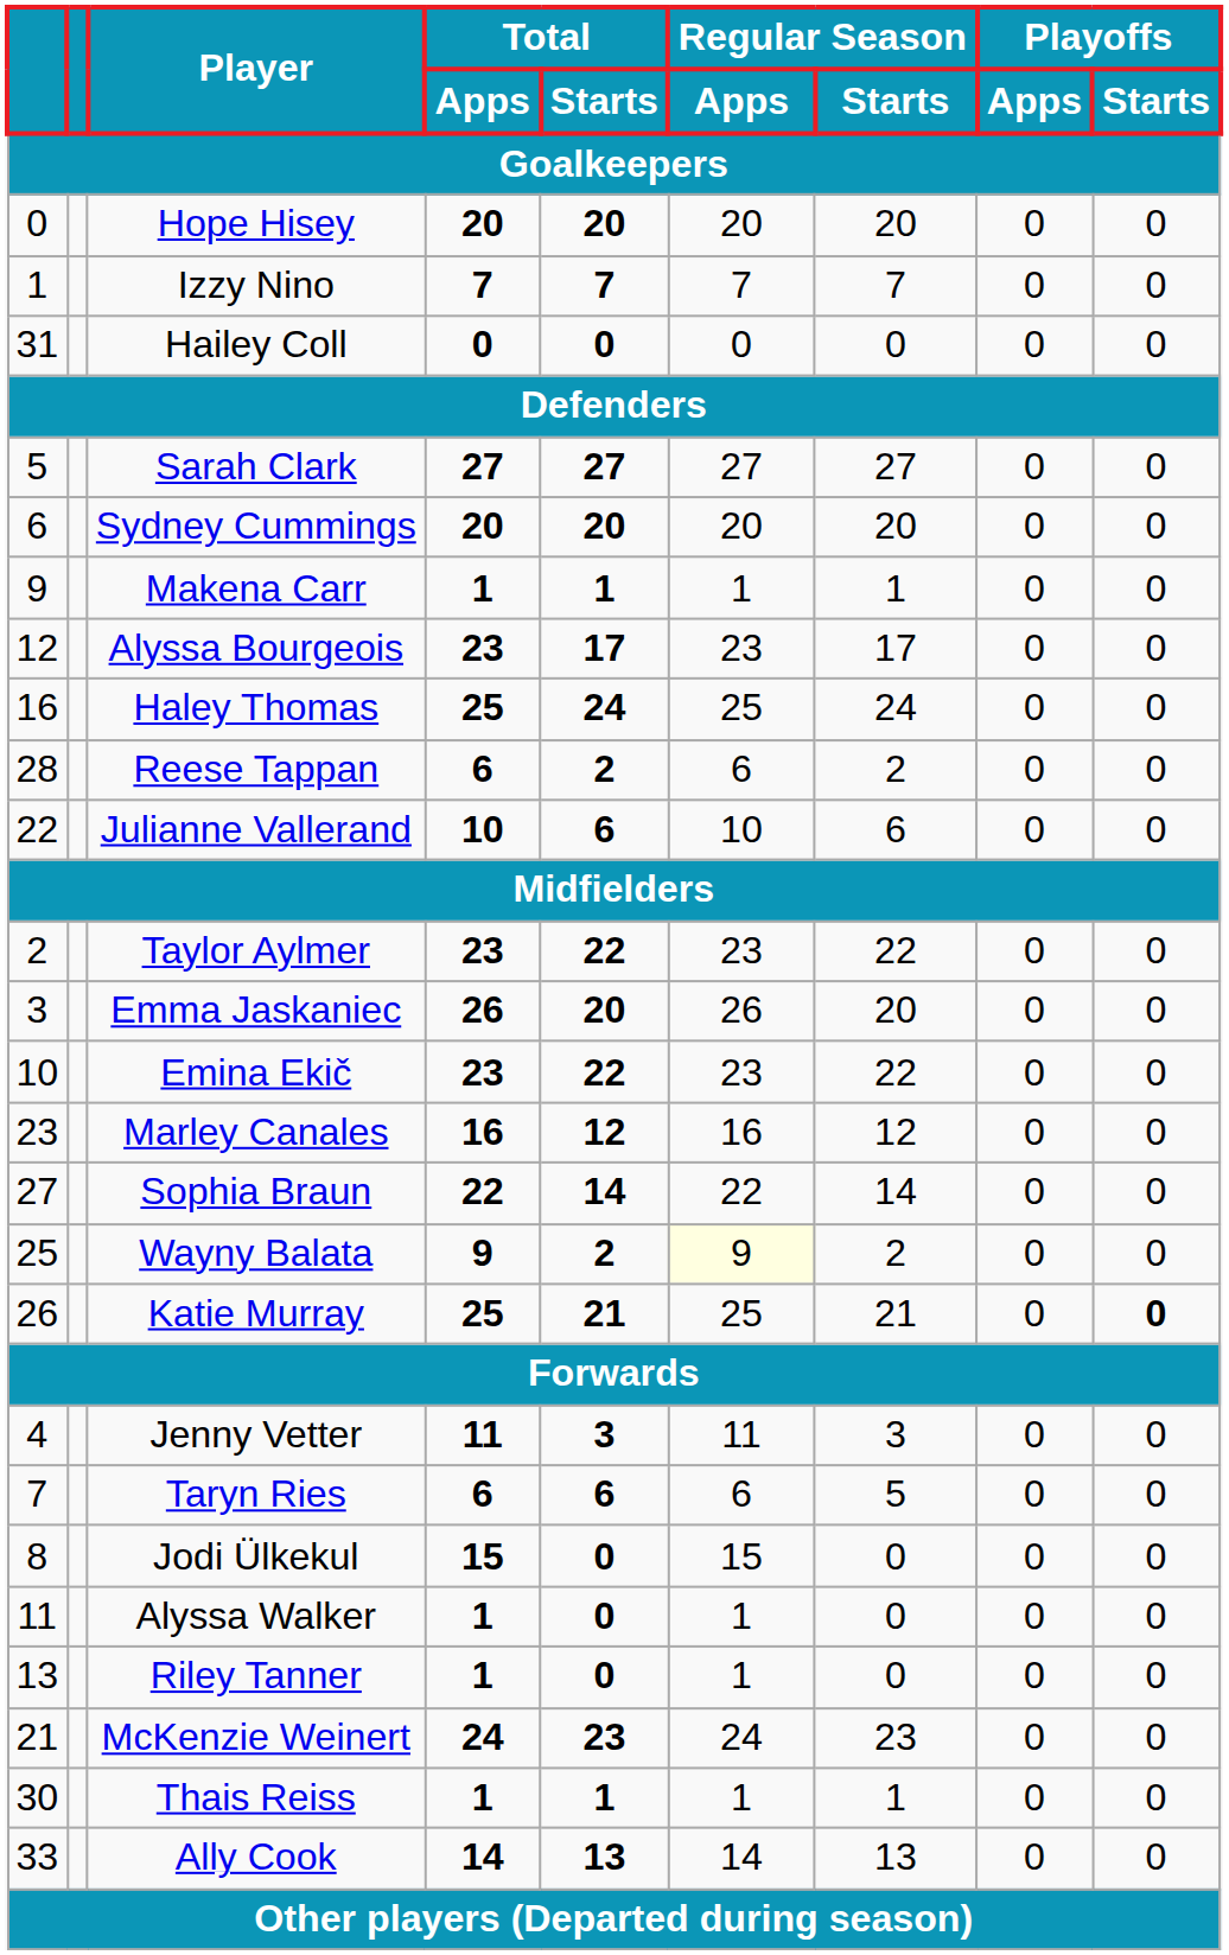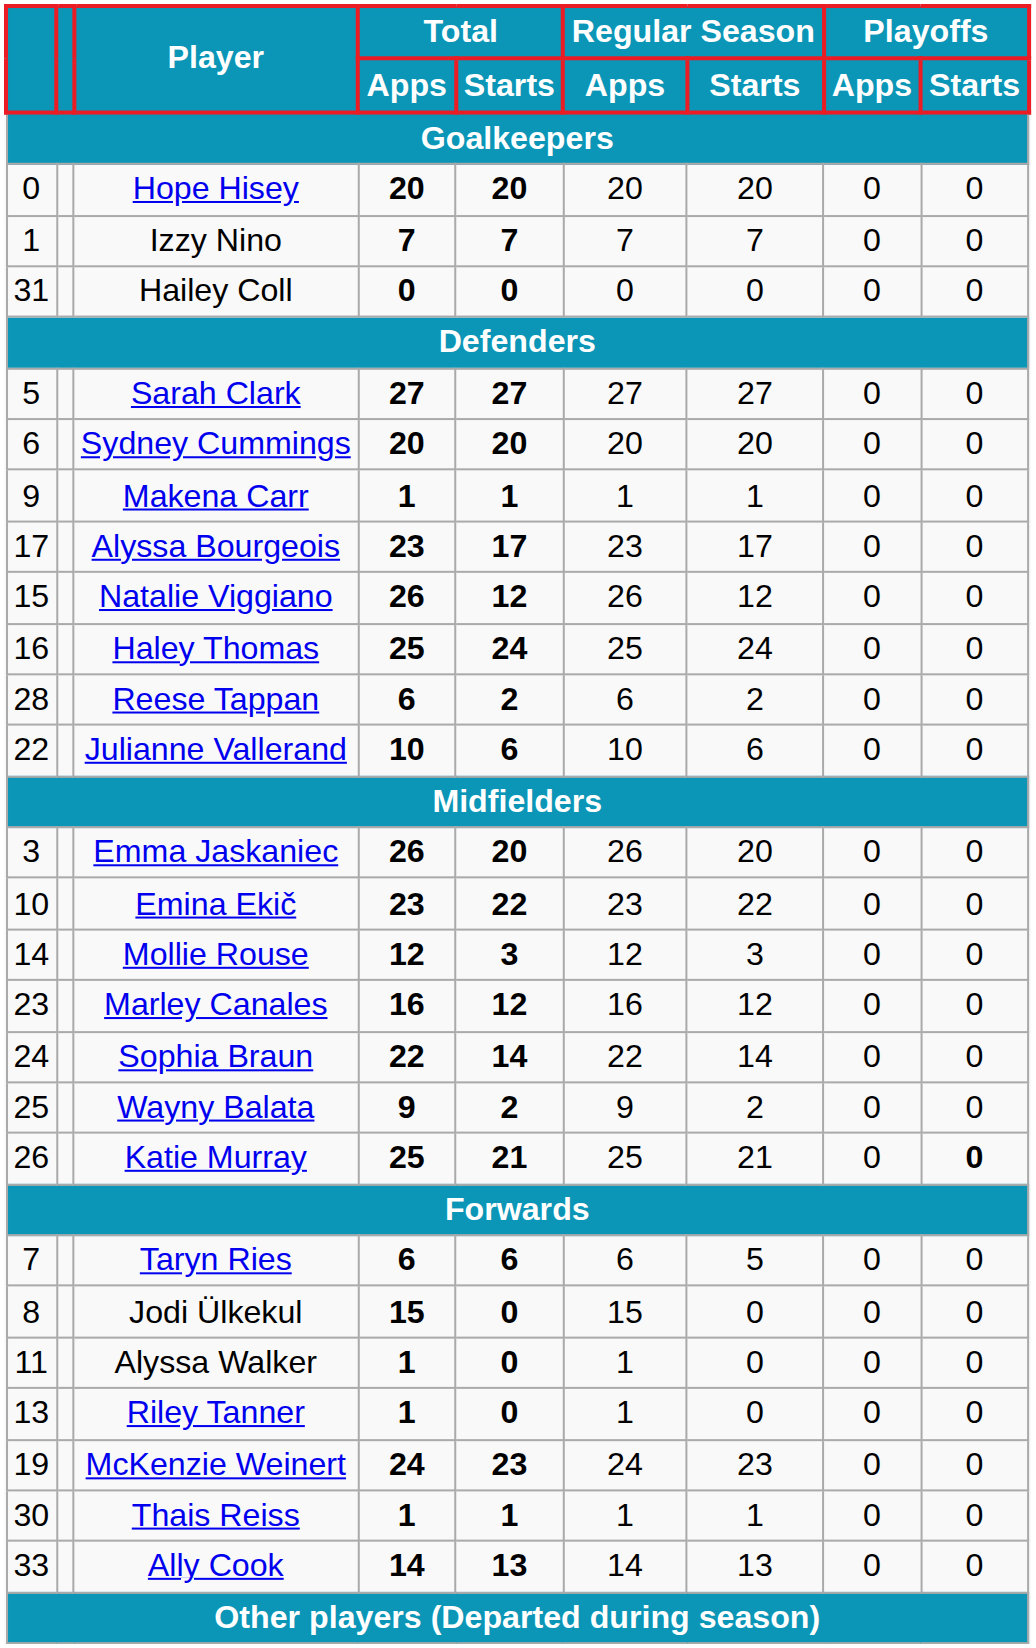Alyssa Bourgeois | column 1: 12 -> 17
+ row: 15 | Natalie Viggiano | 26 | 12 | 26 | 12 | 0 | 0
- row: 2 | Taylor Aylmer | 23 | 22 | 23 | 22 | 0 | 0
+ row: 14 | Mollie Rouse | 12 | 3 | 12 | 3 | 0 | 0
Sophia Braun | column 1: 27 -> 24
Wayny Balata | Regular Season / Apps: lightyellow background -> no background
- row: 4 | Jenny Vetter | 11 | 3 | 11 | 3 | 0 | 0
McKenzie Weinert | column 1: 21 -> 19
